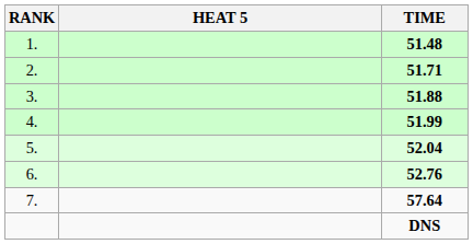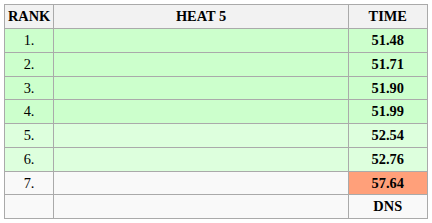3. | TIME: 51.88 -> 51.90
5. | TIME: 52.04 -> 52.54
7. | TIME: no background -> lightsalmon background
